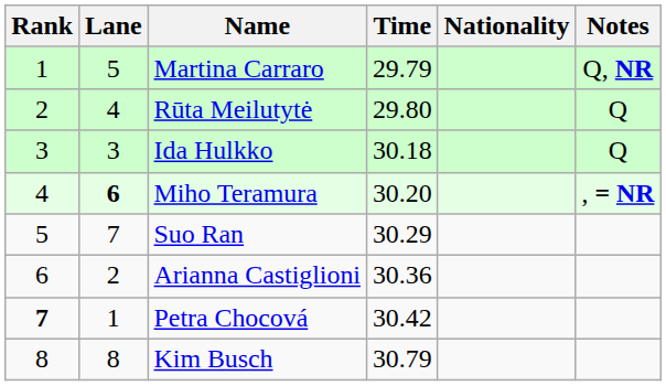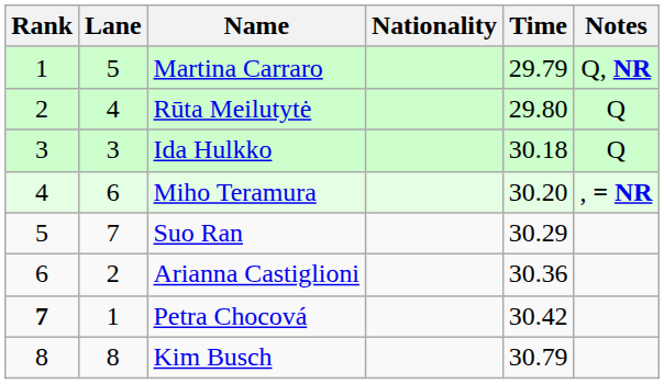columns swapped: Nationality <-> Time
Miho Teramura | Lane: bold -> normal
